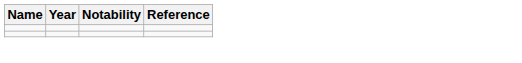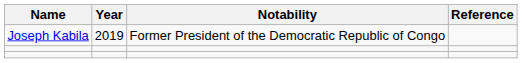+ row: Joseph Kabila | 2019 | Former President of the Democratic Republic of Congo
